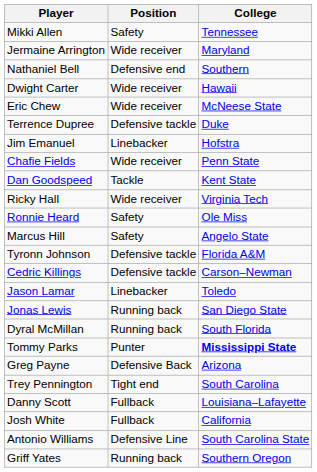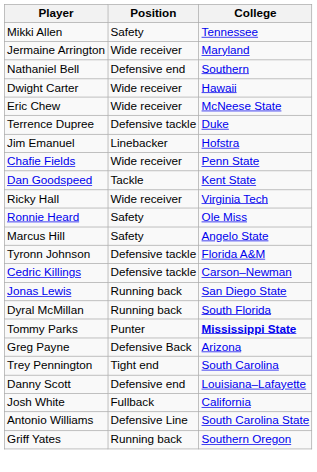- row: Jason Lamar | Linebacker | Toledo
Danny Scott | Position: Fullback -> Defensive end
